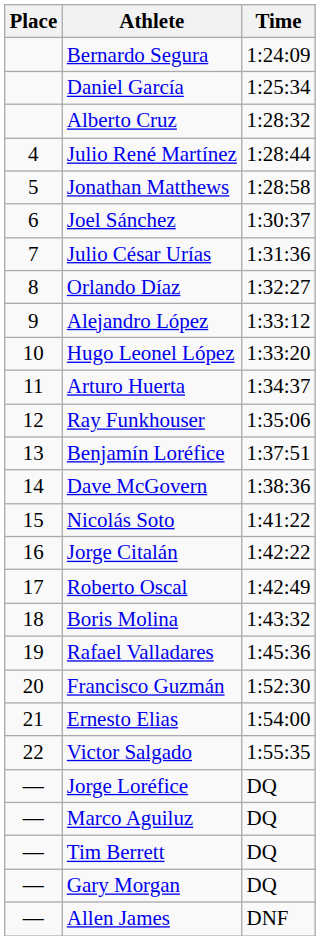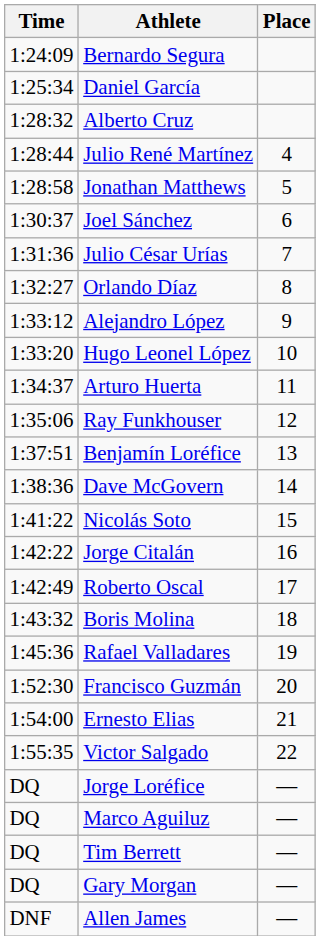columns swapped: Place <-> Time
